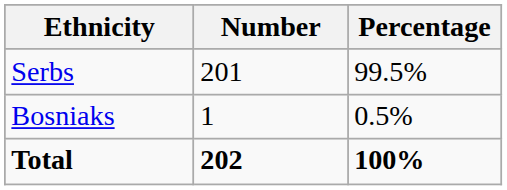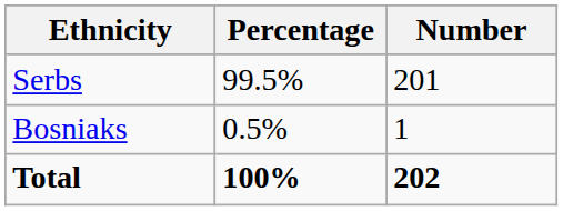columns swapped: Number <-> Percentage
